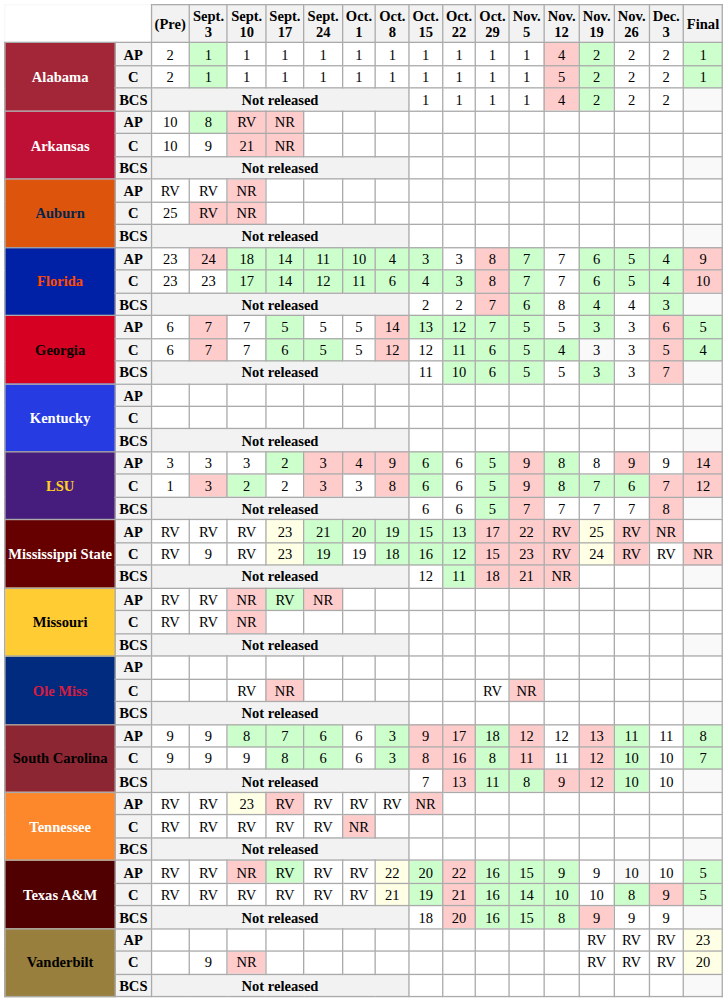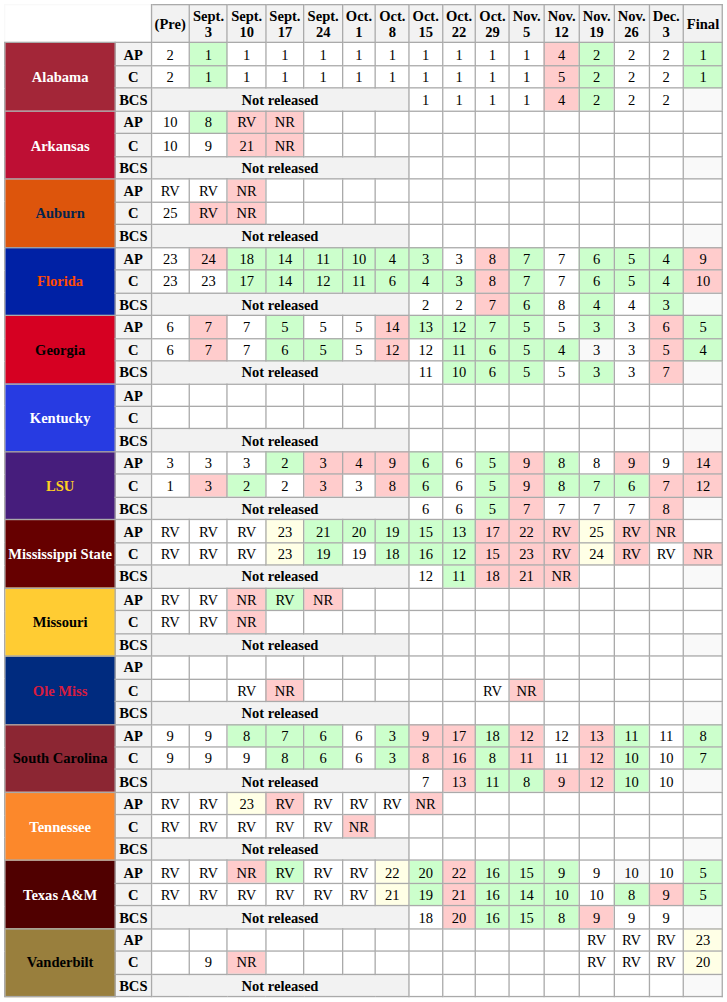Mississippi State / C | Sept. 3: 9 -> RV
